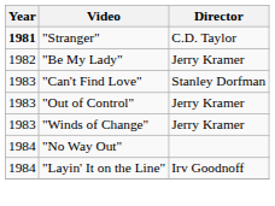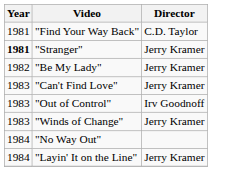+ row: 1981 | "Find Your Way Back" | C.D. Taylor
"Stranger" | Director: C.D. Taylor -> Jerry Kramer
"Can't Find Love" | Director: Stanley Dorfman -> Jerry Kramer
"Out of Control" | Director: Jerry Kramer -> Irv Goodnoff
"Layin' It on the Line" | Director: Irv Goodnoff -> Jerry Kramer
